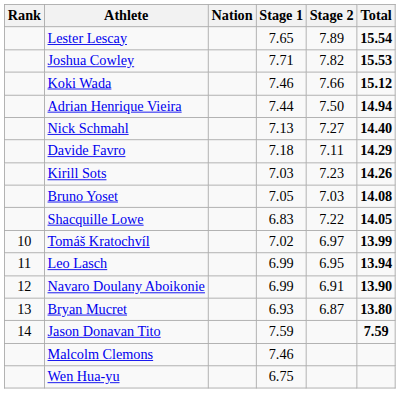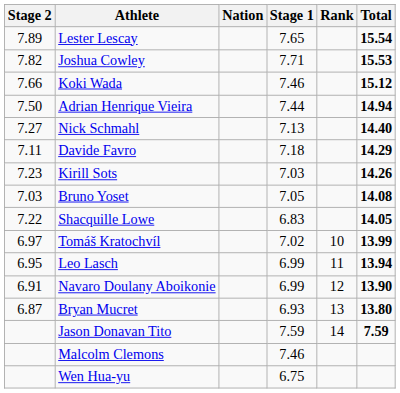columns swapped: Rank <-> Stage 2
